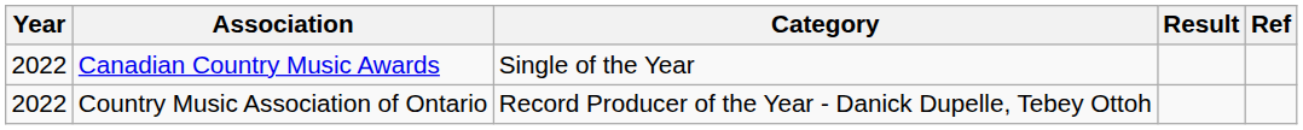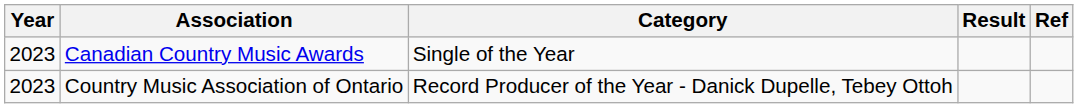Canadian Country Music Awards | Year: 2022 -> 2023
Country Music Association of Ontario | Year: 2022 -> 2023
